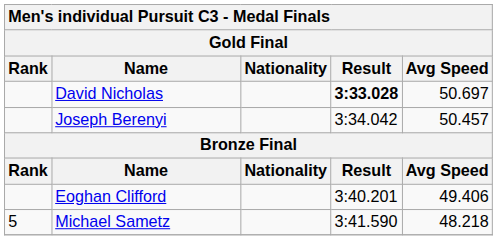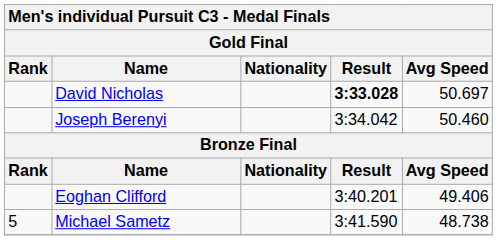Joseph Berenyi | Avg Speed: 50.457 -> 50.460
Michael Sametz | Avg Speed: 48.218 -> 48.738
